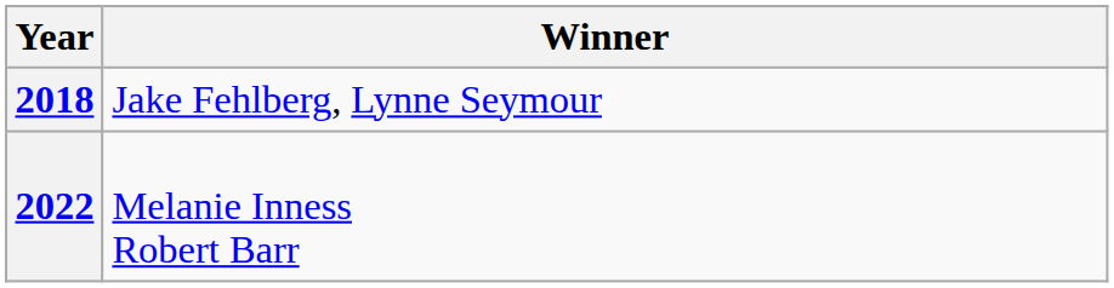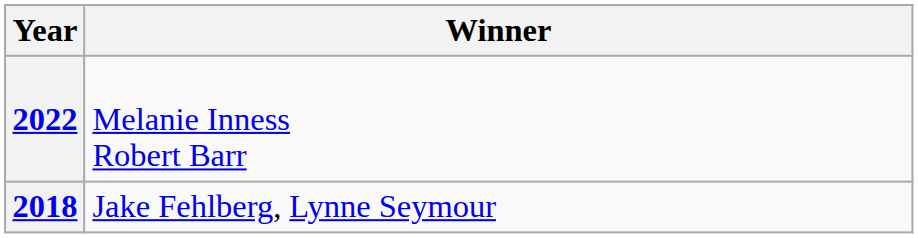rows swapped: 2018 <-> 2022
